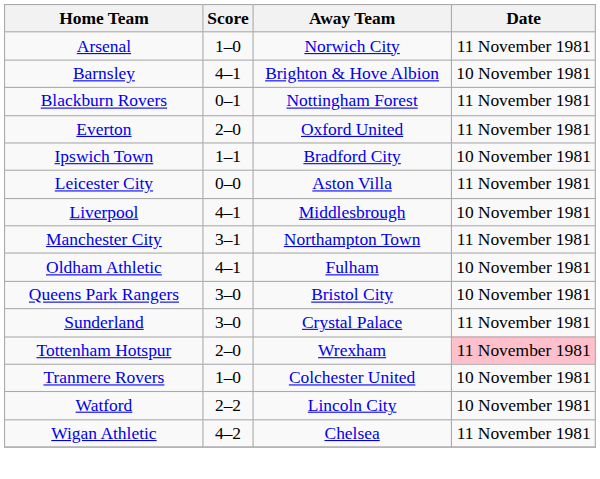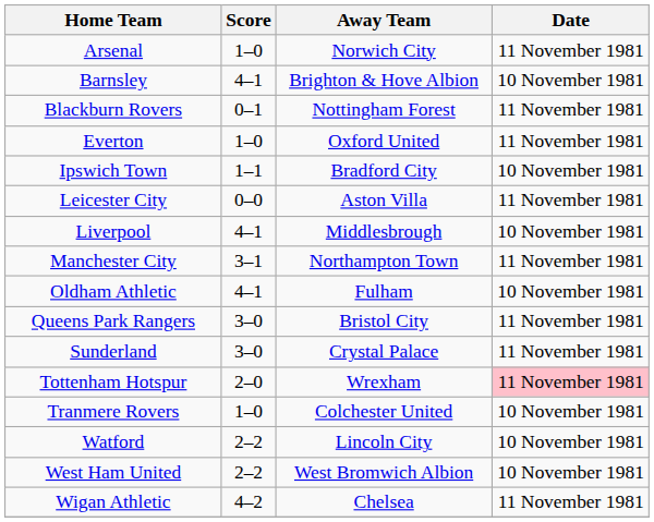Everton | Score: 2–0 -> 1–0
Queens Park Rangers | Date: 10 November 1981 -> 11 November 1981
+ row: West Ham United | 2–2 | West Bromwich Albion | 10 November 1981
